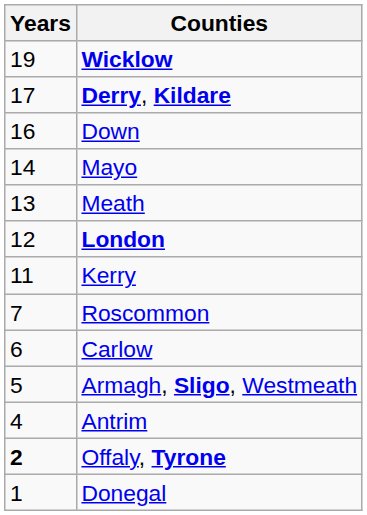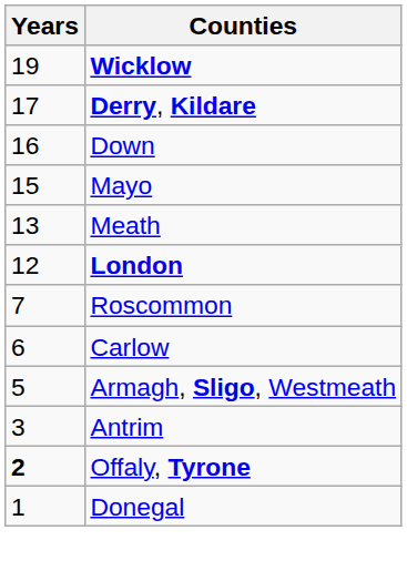Mayo | Years: 14 -> 15
- row: 11 | Kerry
Antrim | Years: 4 -> 3
